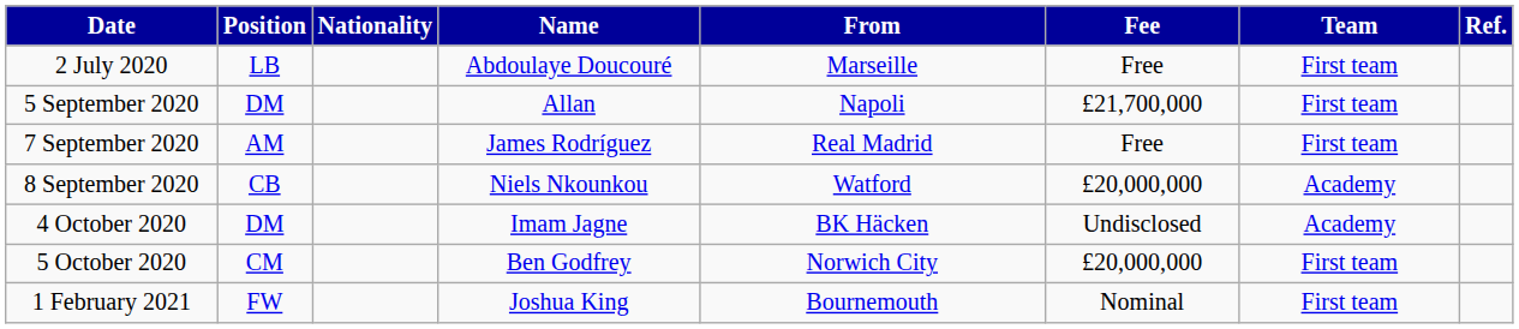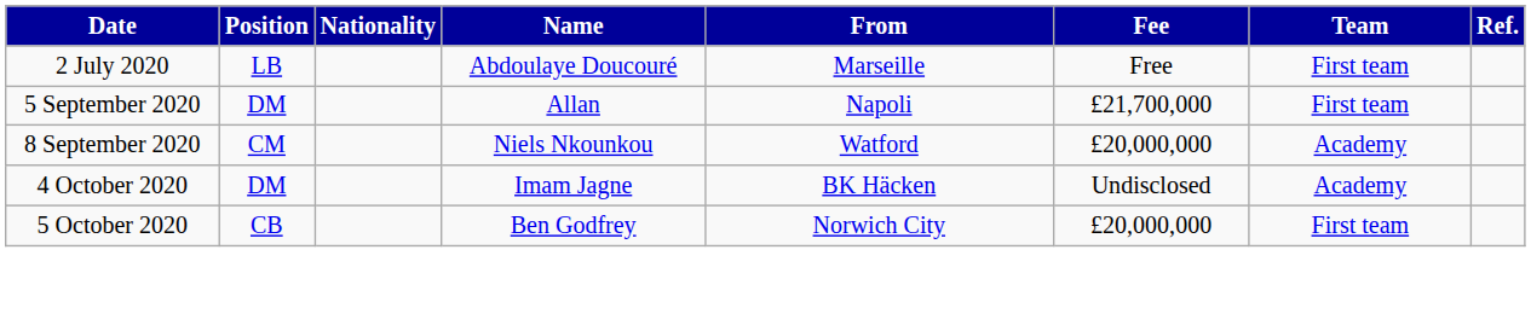- row: 7 September 2020 | AM | James Rodríguez | Real Madrid | Free | First team
8 September 2020 | Position: CB -> CM
5 October 2020 | Position: CM -> CB
- row: 1 February 2021 | FW | Joshua King | Bournemouth | Nominal | First team
